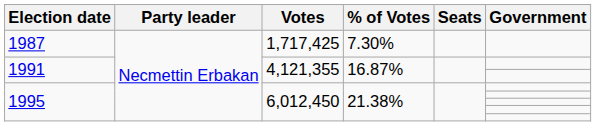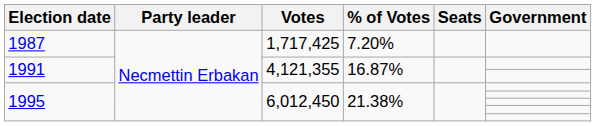1987 | % of Votes: 7.30% -> 7.20%
